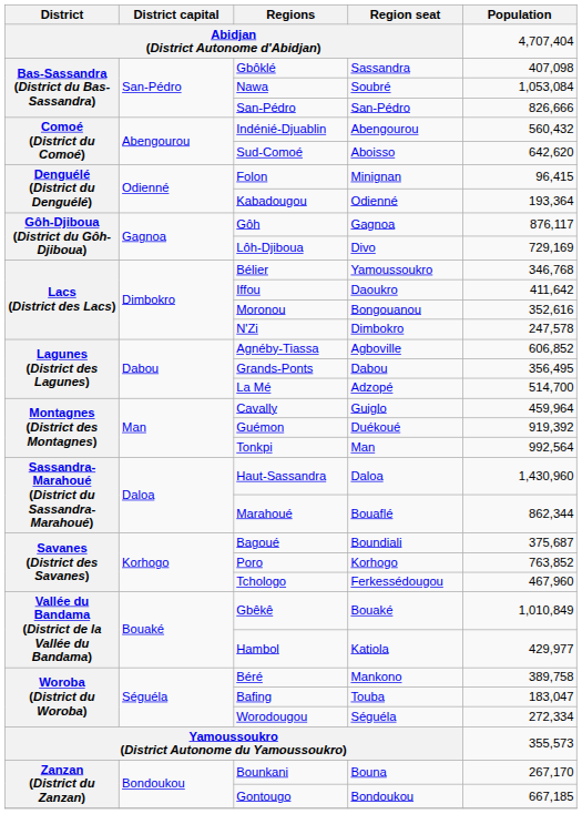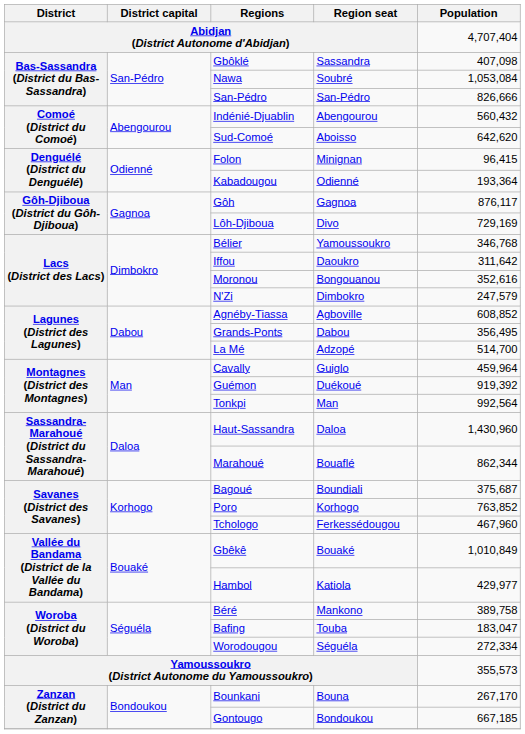Iffou | Population: 411,642 -> 311,642
N'Zi | Population: 247,578 -> 247,579
Agnéby-Tiassa | Population: 606,852 -> 608,852
